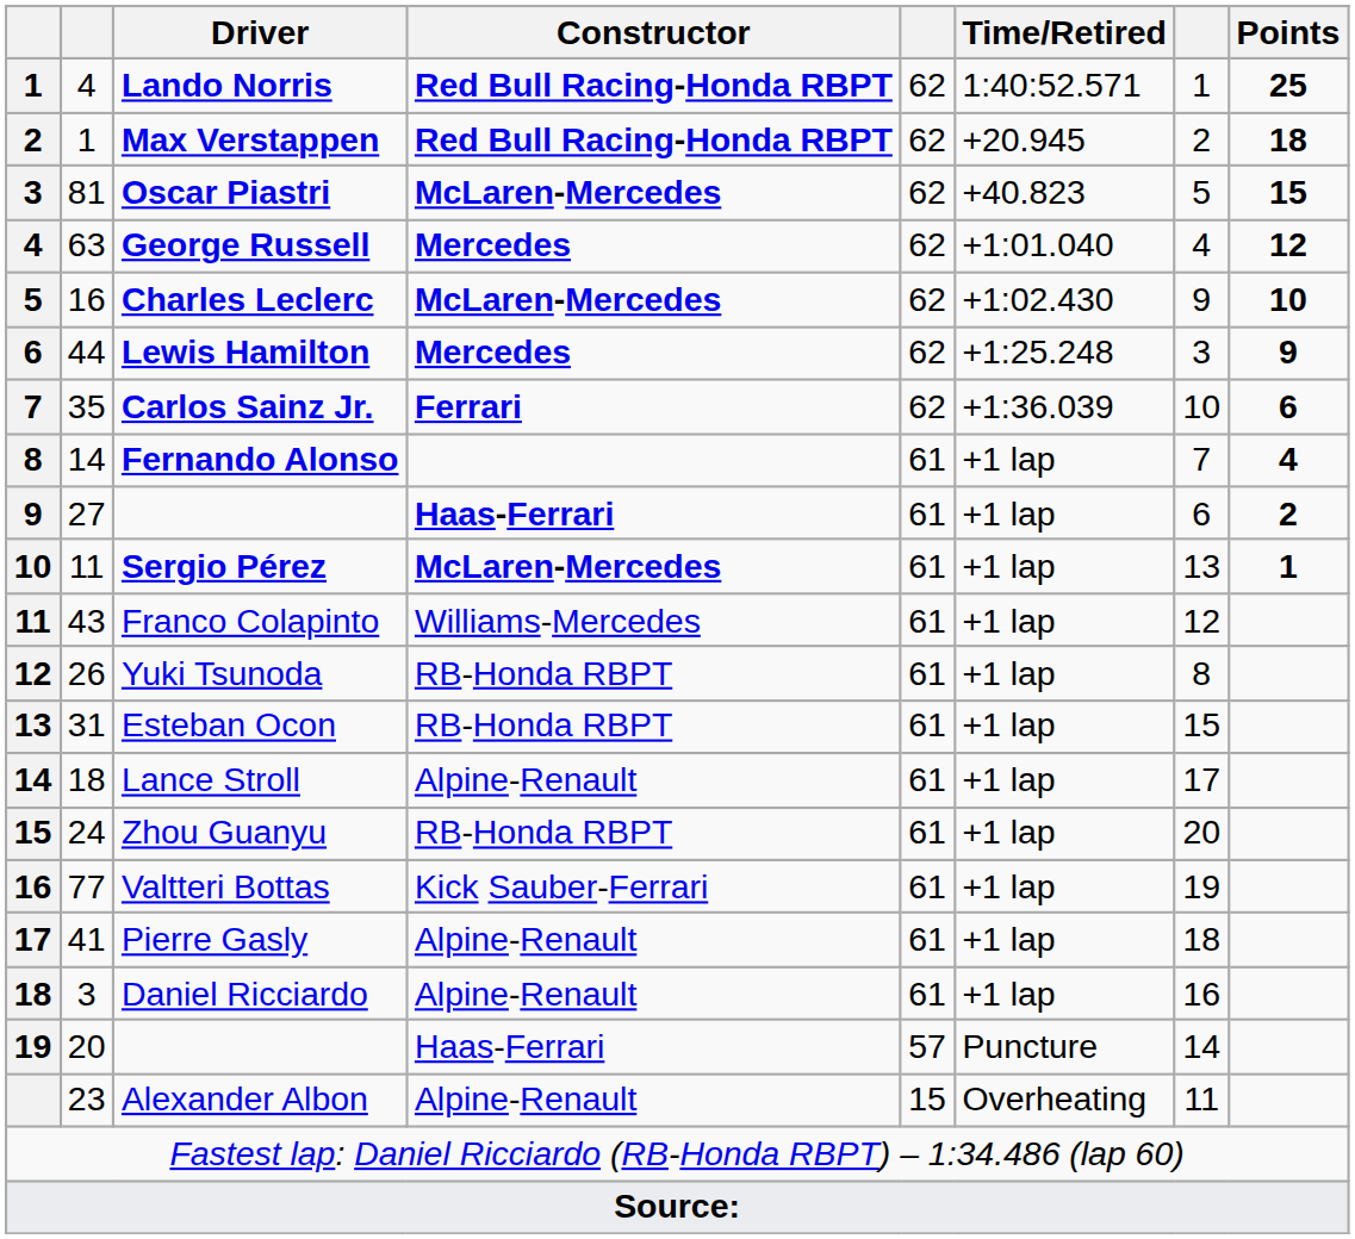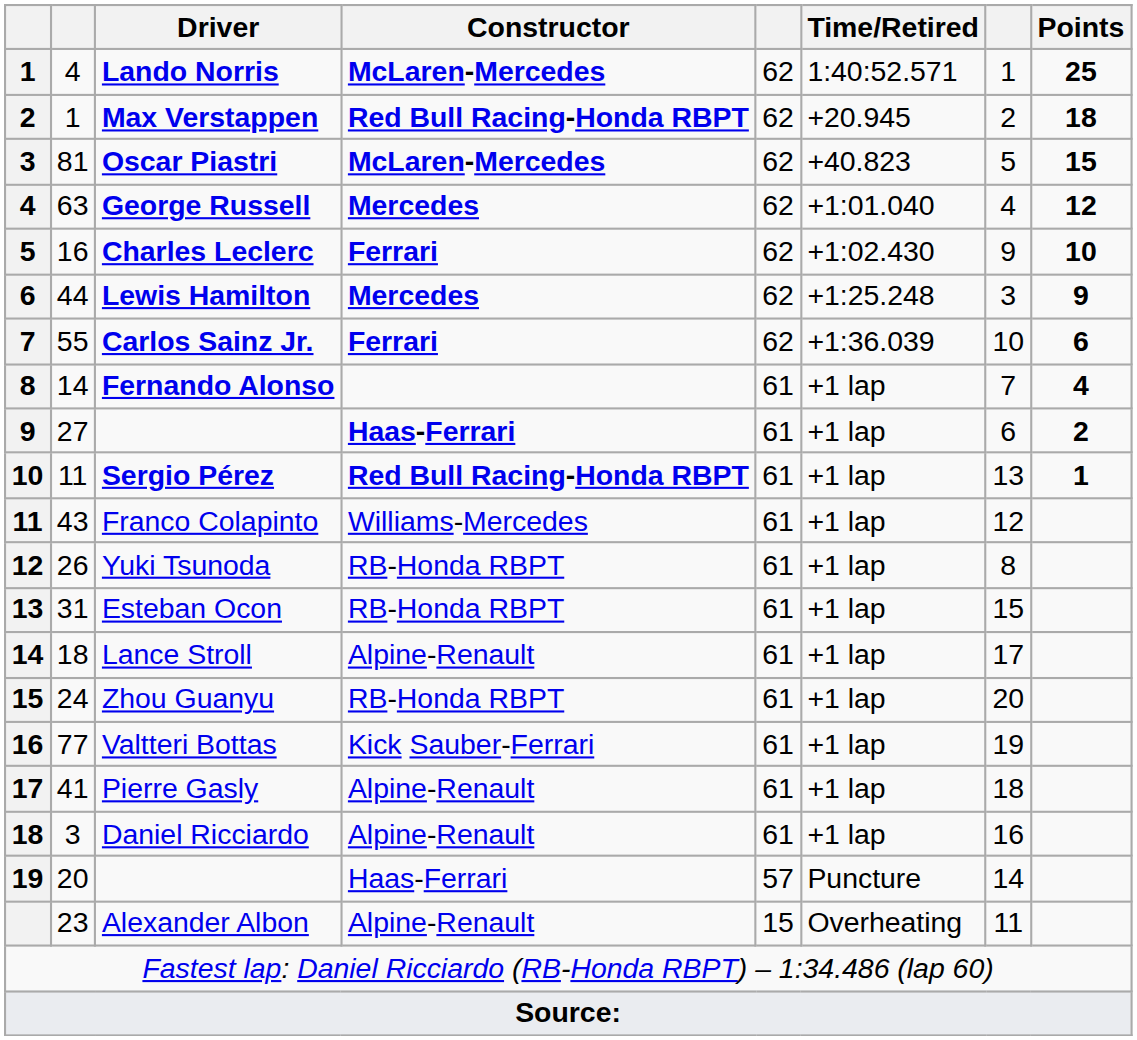Lando Norris | Constructor: Red Bull Racing-Honda RBPT -> McLaren-Mercedes
Charles Leclerc | Constructor: McLaren-Mercedes -> Ferrari
Carlos Sainz Jr. | column 2: 35 -> 55
Sergio Pérez | Constructor: McLaren-Mercedes -> Red Bull Racing-Honda RBPT
